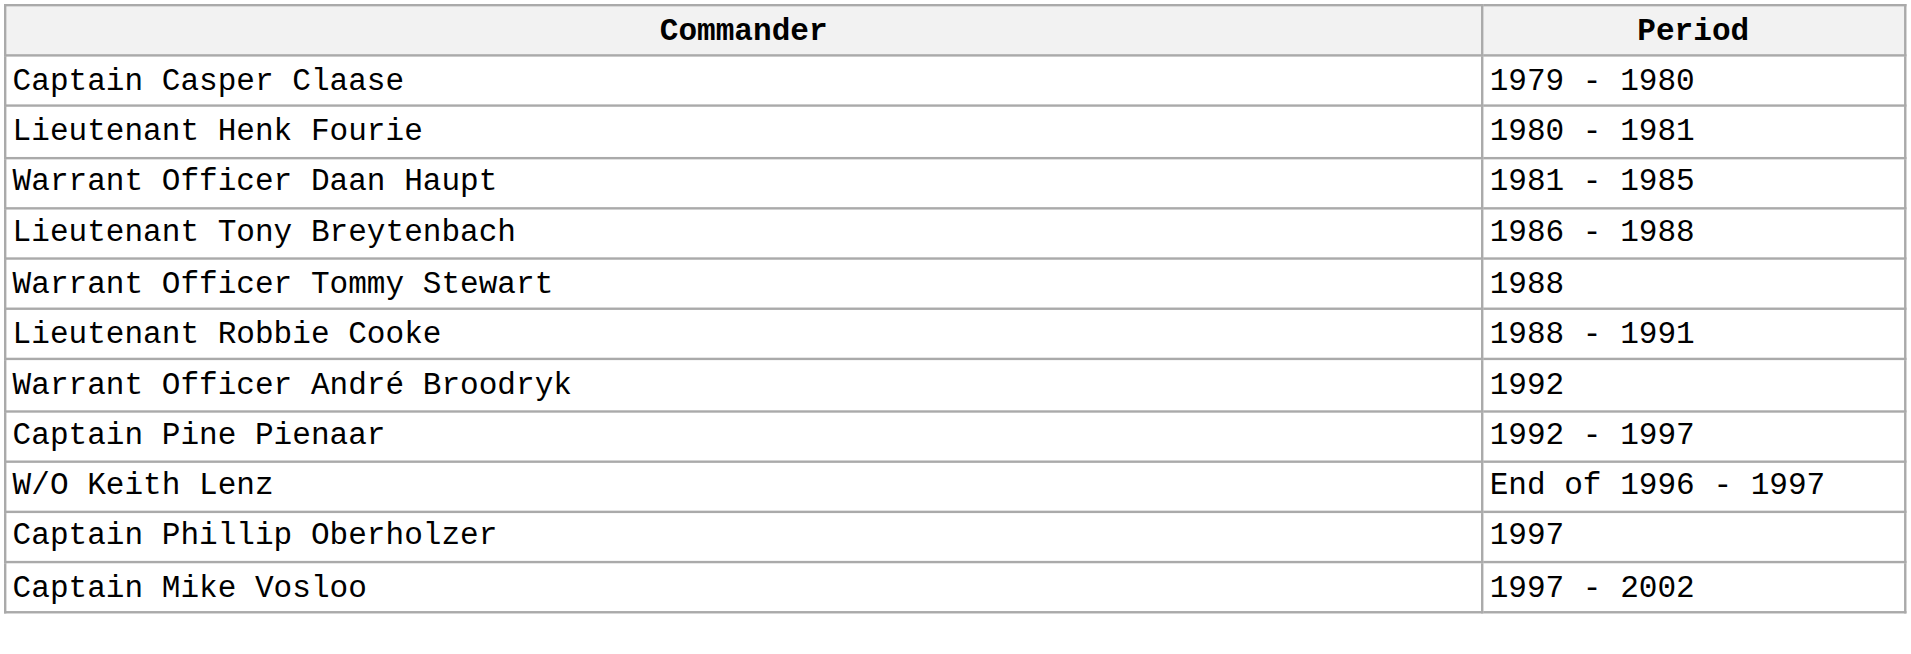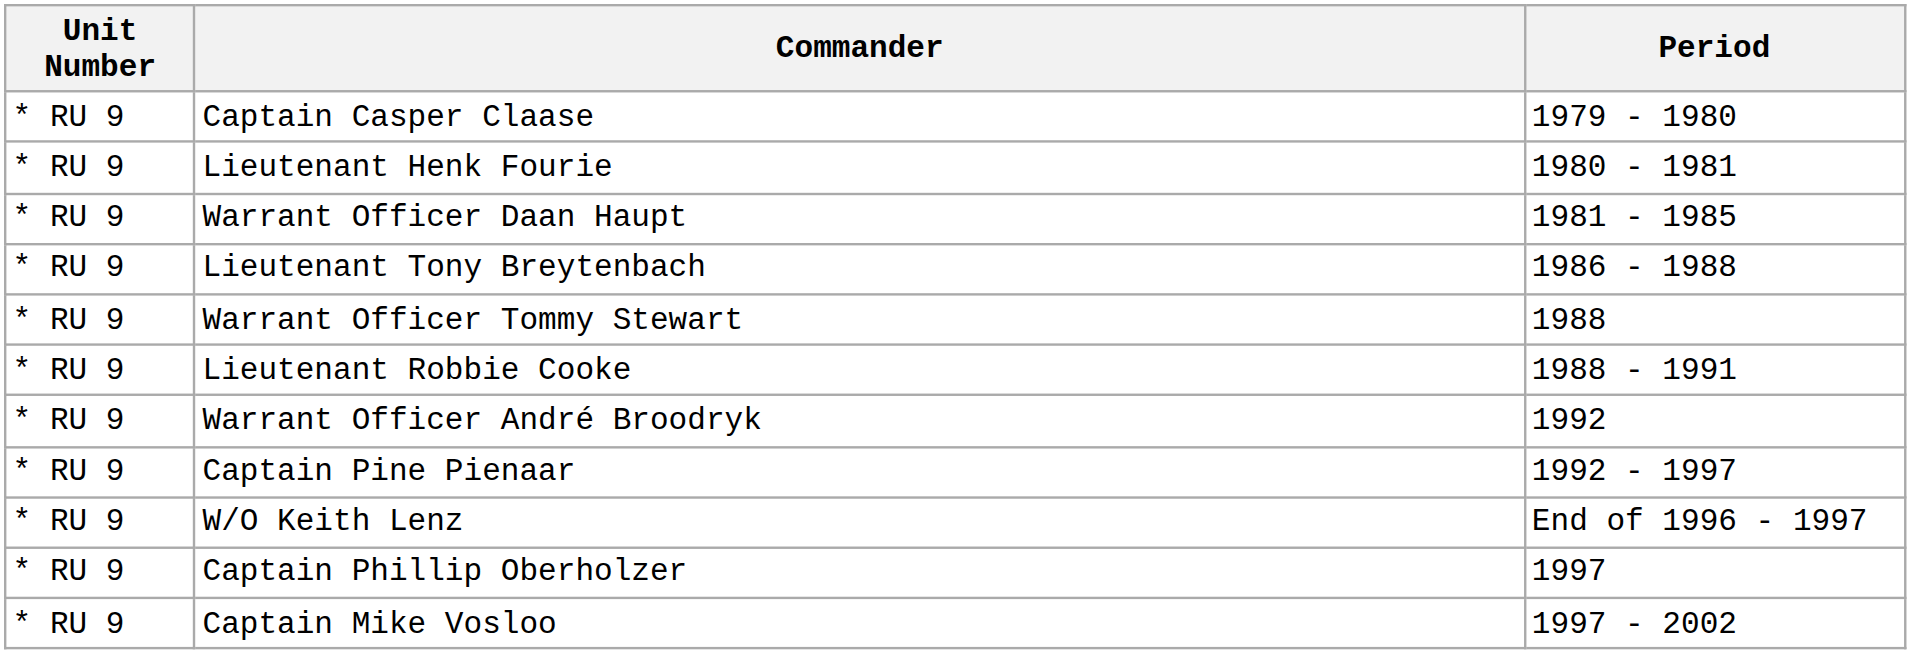+ column: Unit Number | * RU 9 | * RU 9 | * RU 9 | * RU 9 | * RU 9 | * RU 9 | * RU 9 | * RU 9 | * RU 9 | * RU 9 | * RU 9
